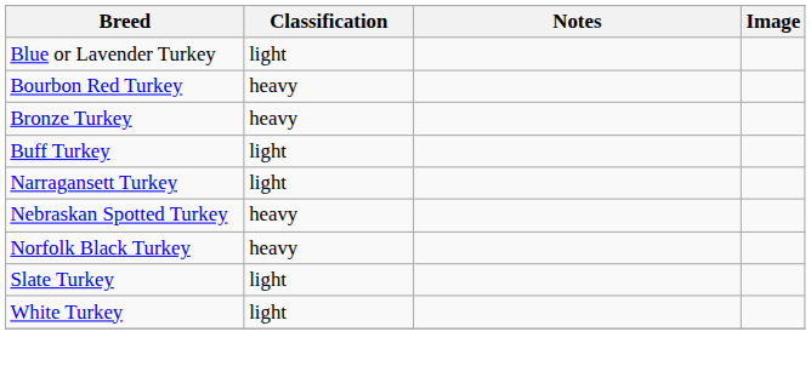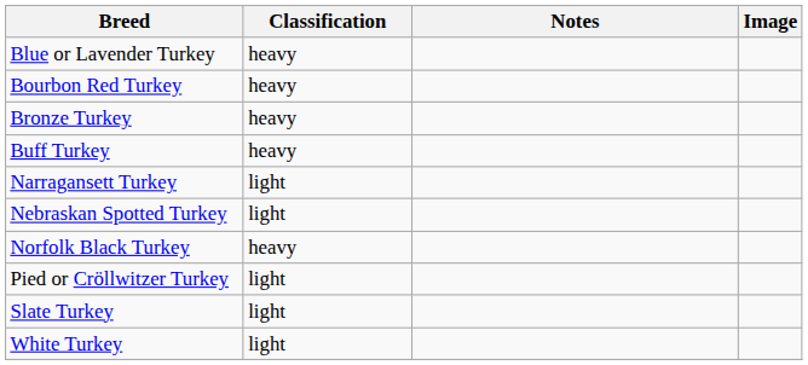Blue or Lavender Turkey | Classification: light -> heavy
Buff Turkey | Classification: light -> heavy
Nebraskan Spotted Turkey | Classification: heavy -> light
+ row: Pied or Cröllwitzer Turkey | light
